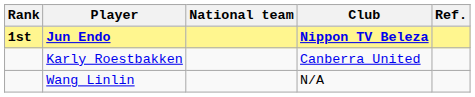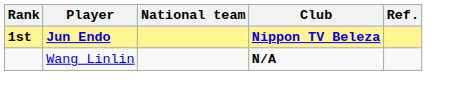- row: Karly Roestbakken | Canberra United
Wang Linlin | Club: normal -> bold
